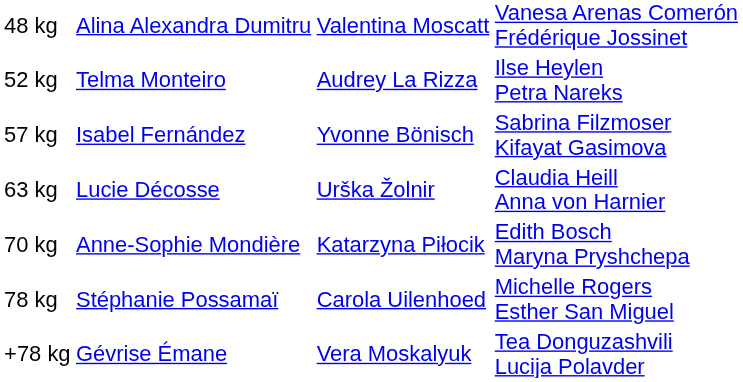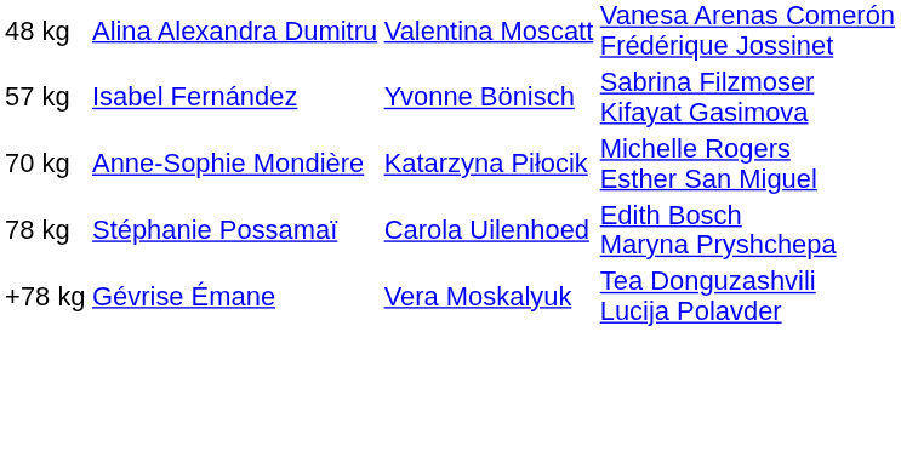- row: 52 kg | Telma Monteiro | Audrey La Rizza | Ilse Heylen Petra Nareks
- row: 63 kg | Lucie Décosse | Urška Žolnir | Claudia Heill Anna von Harnier
70 kg | column 4: Edith Bosch Maryna Pryshchepa -> Michelle Rogers Esther San Miguel
78 kg | column 4: Michelle Rogers Esther San Miguel -> Edith Bosch Maryna Pryshchepa
